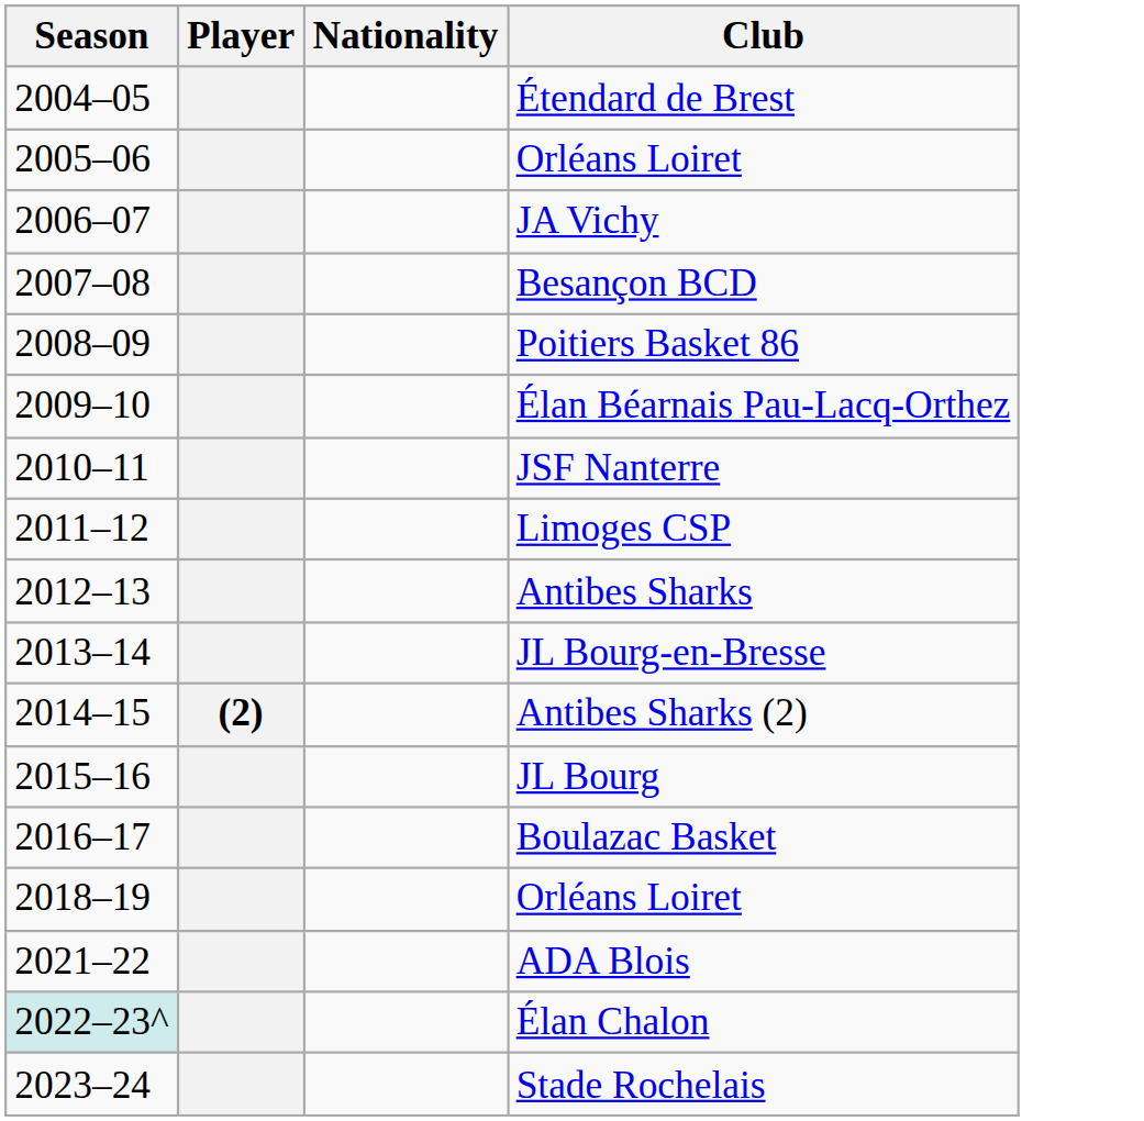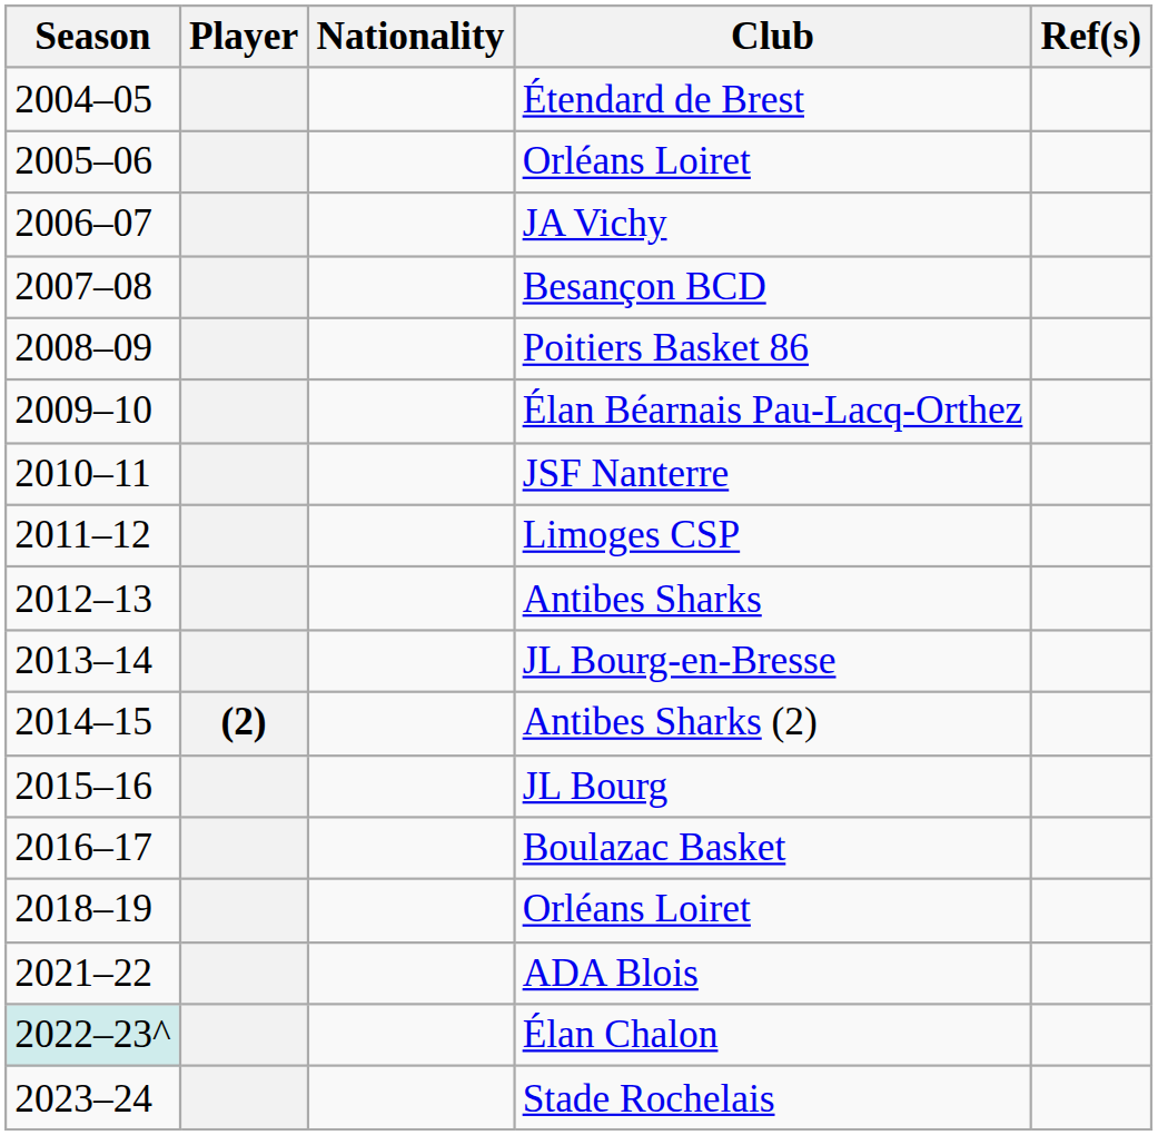+ column: Ref(s)
